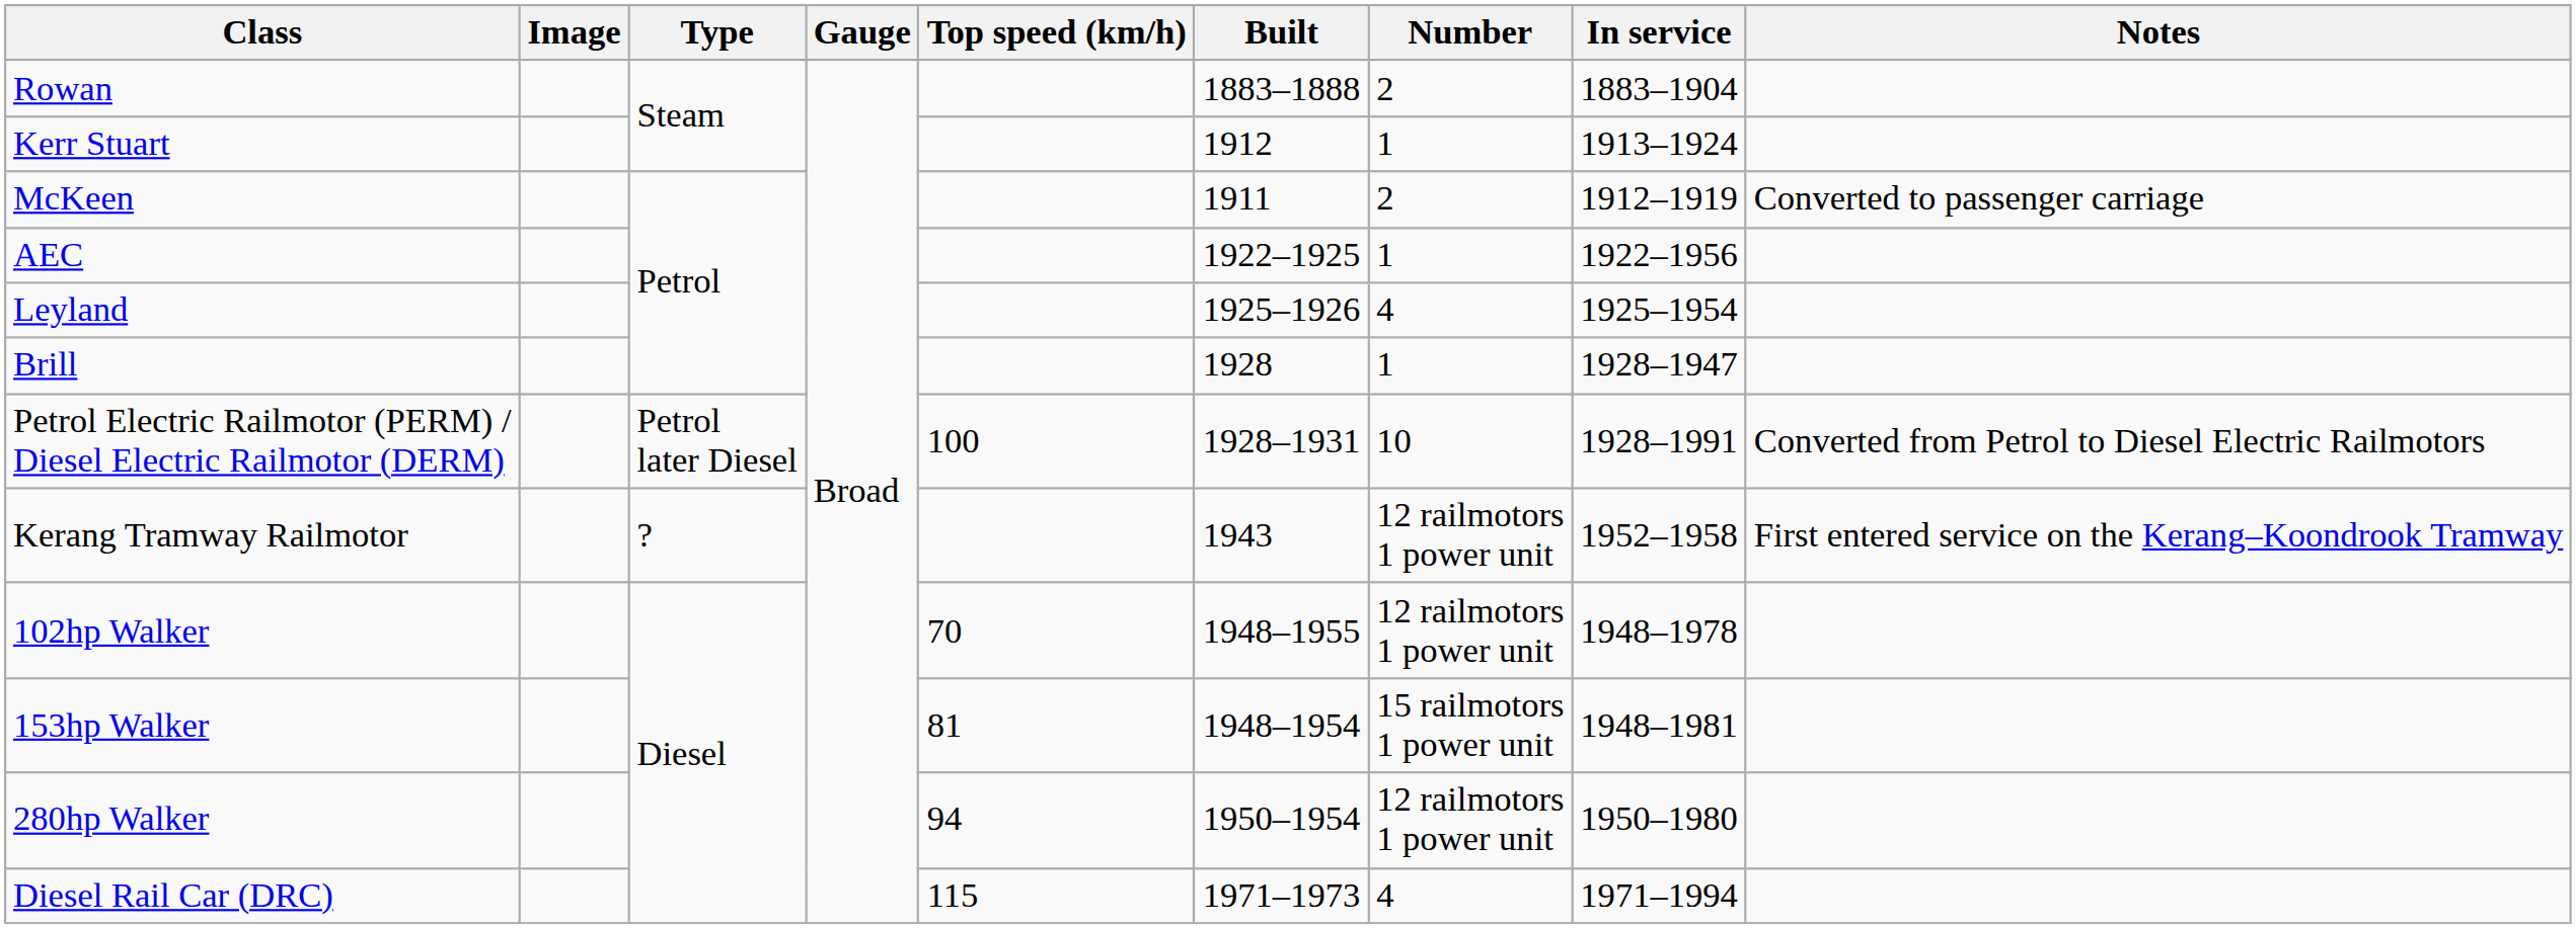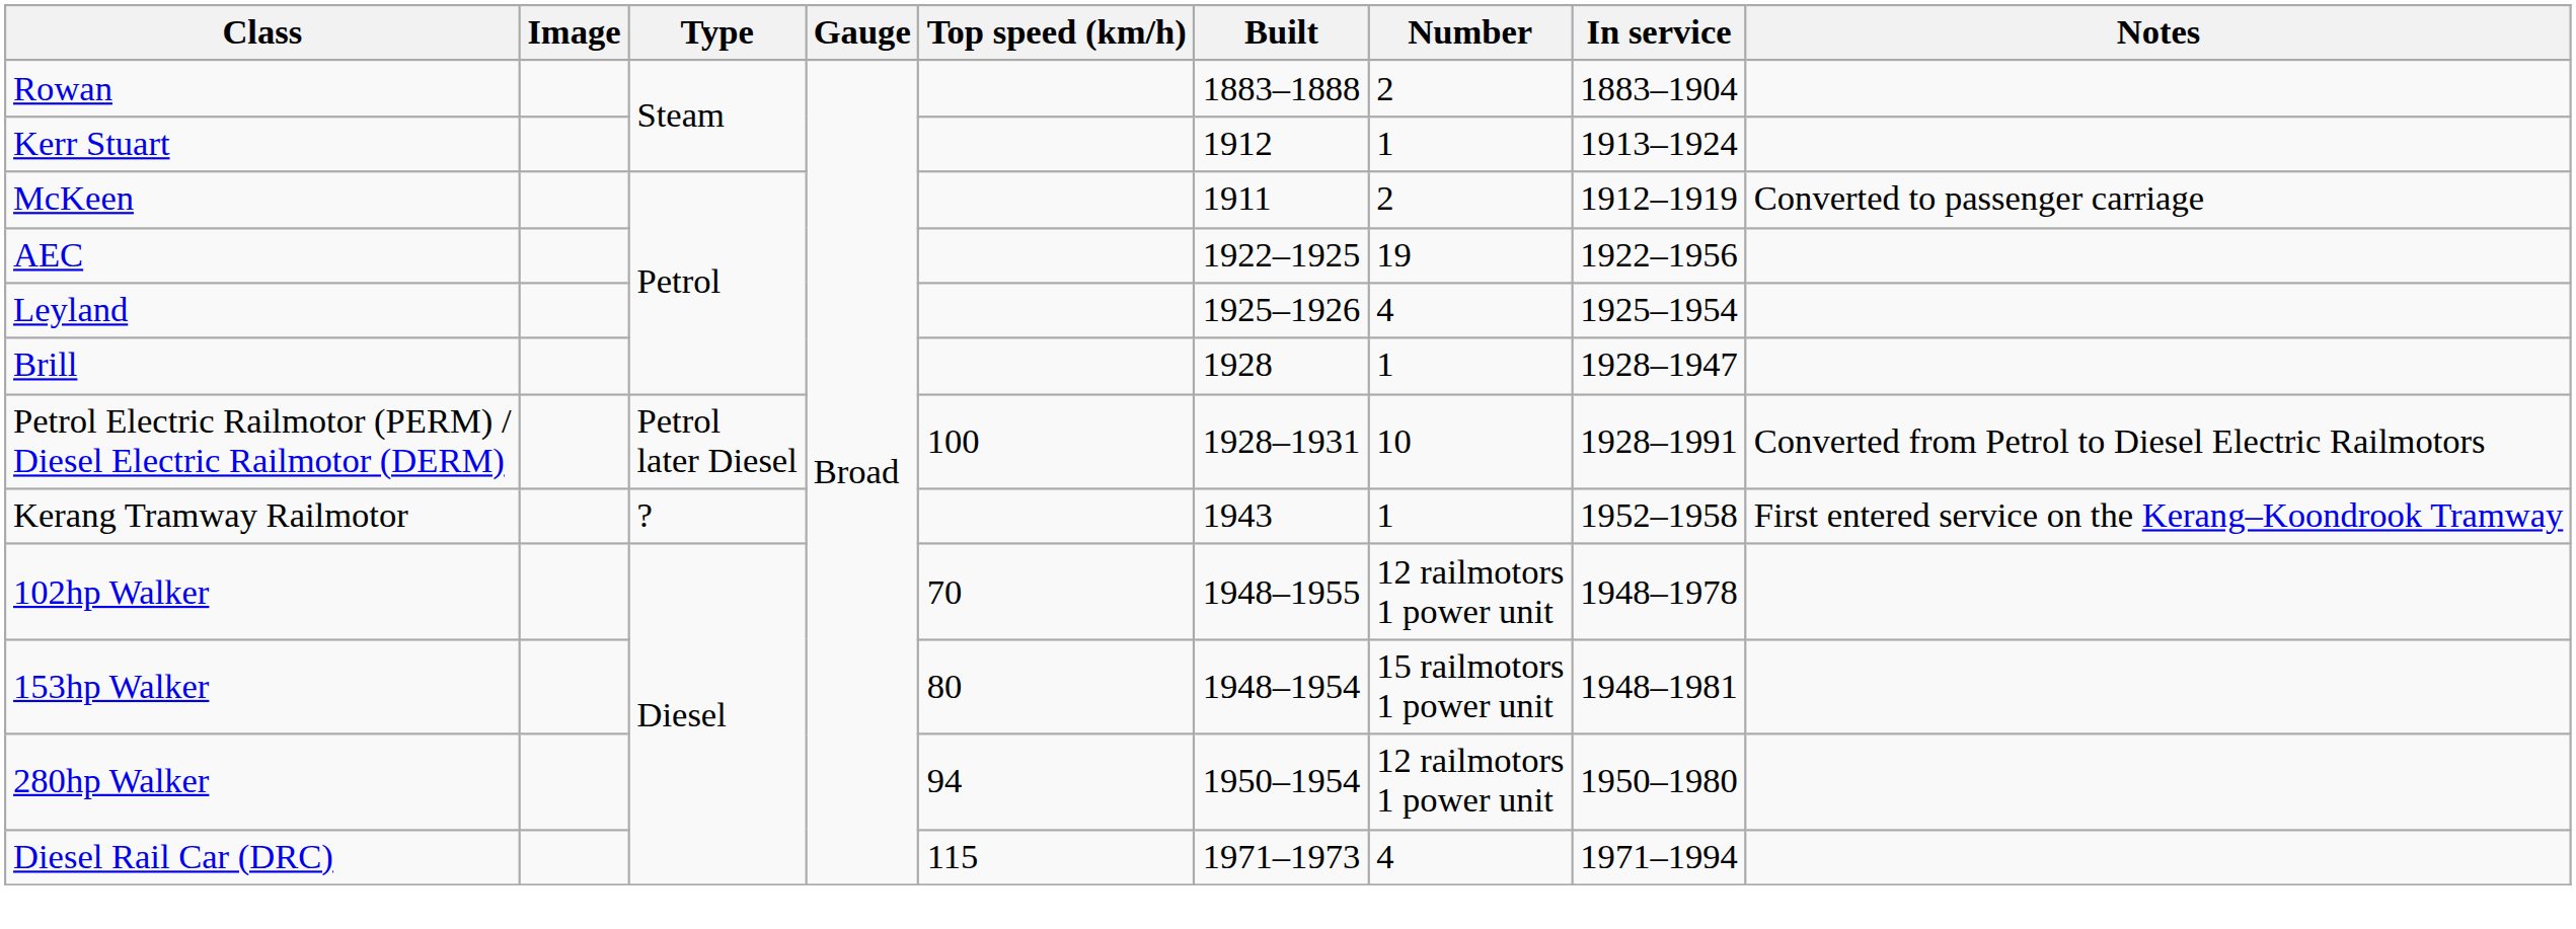AEC | Number: 1 -> 19
Kerang Tramway Railmotor | Number: 12 railmotors 1 power unit -> 1
153hp Walker | Top speed (km/h): 81 -> 80
